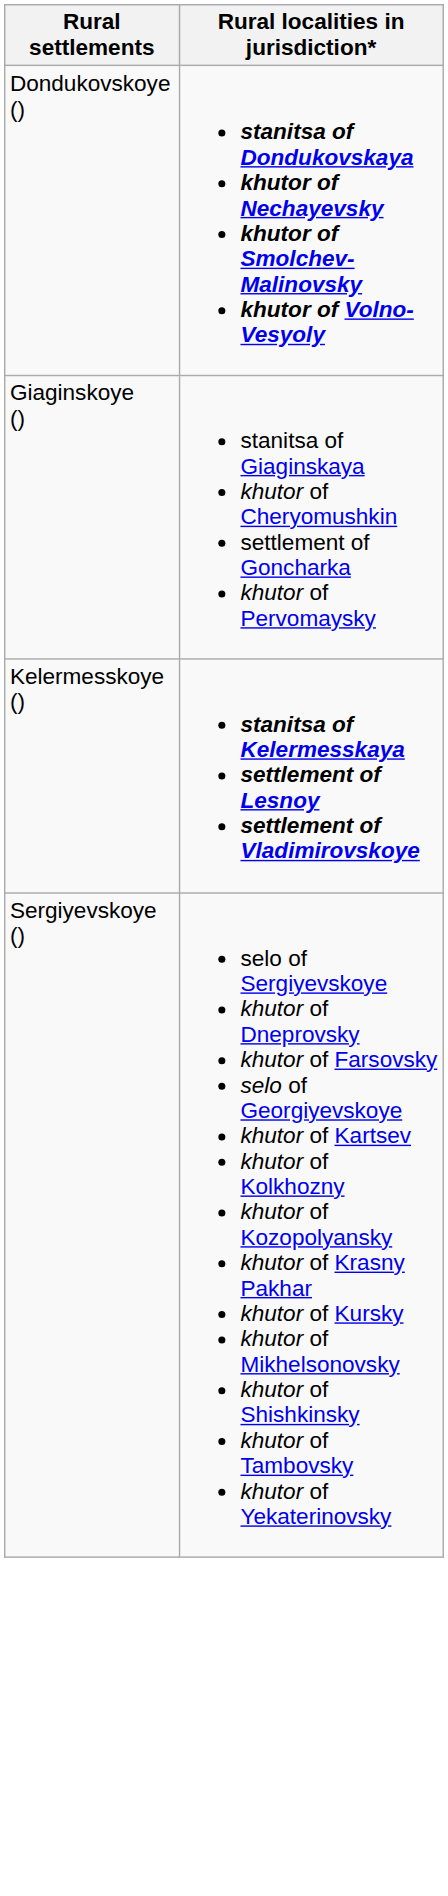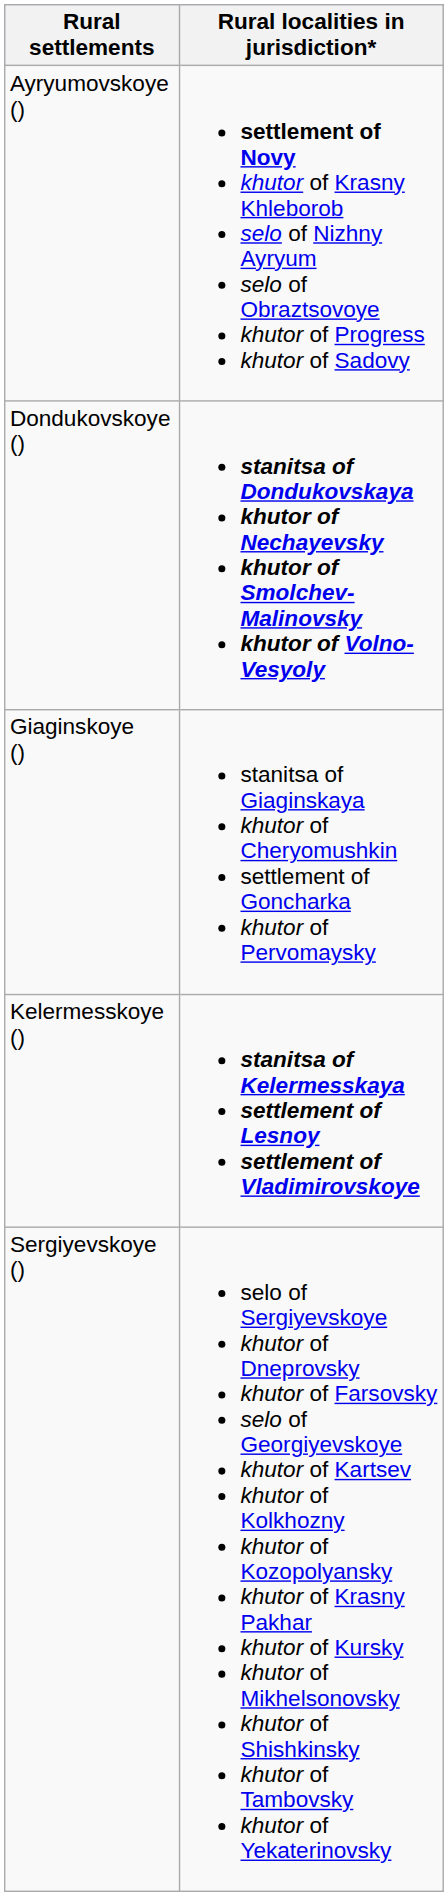+ row: Ayryumovskoye () | settlement of Novy khutor of Krasny Khleborob selo of Nizhny Ayryum selo of Obraztsovoye khutor of Progress khutor of Sadovy
